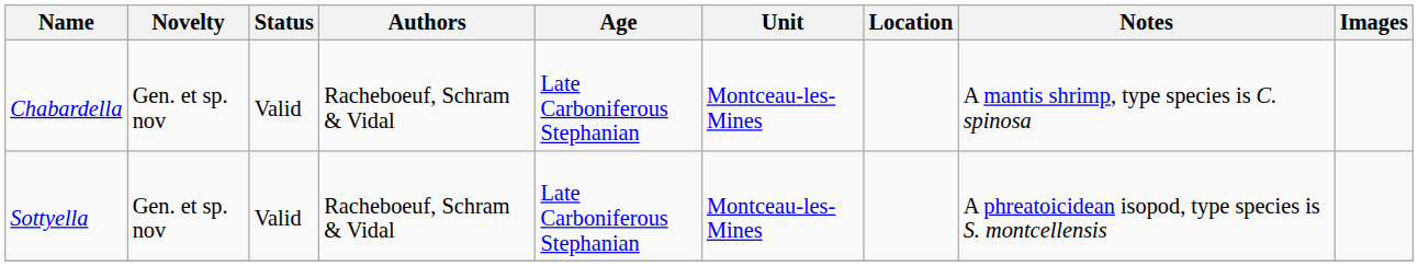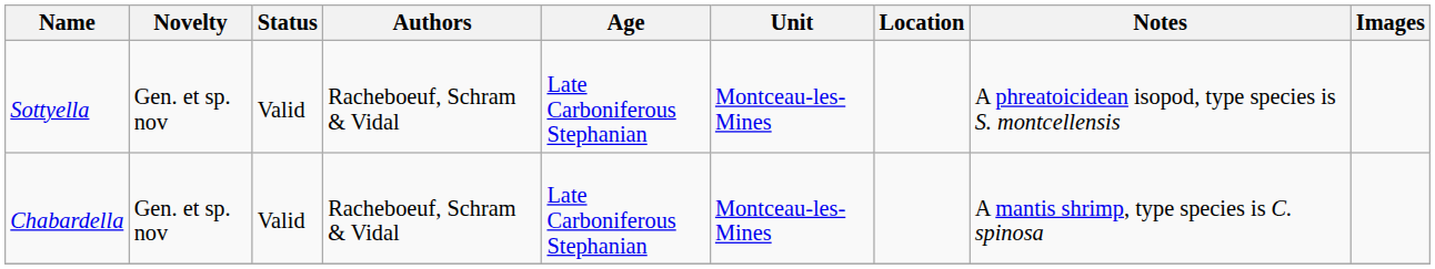rows swapped: Chabardella <-> Sottyella
